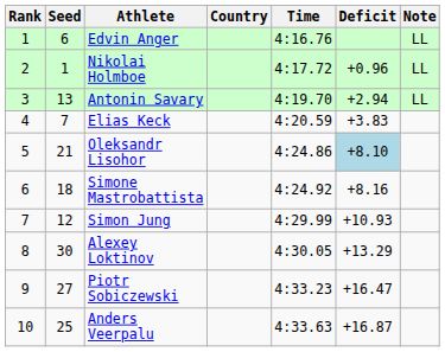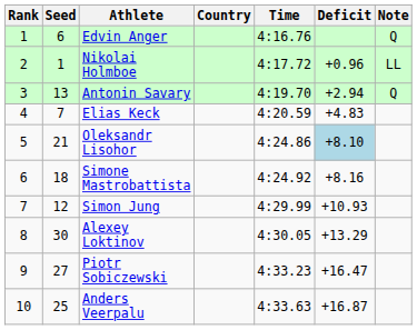Edvin Anger | Note: LL -> Q
Antonin Savary | Note: LL -> Q
Elias Keck | Deficit: +3.83 -> +4.83
